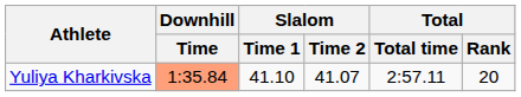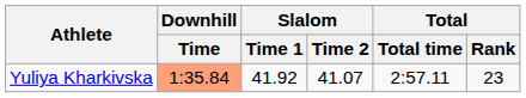Yuliya Kharkivska | Slalom / Time 1: 41.10 -> 41.92
Yuliya Kharkivska | Total / Rank: 20 -> 23
